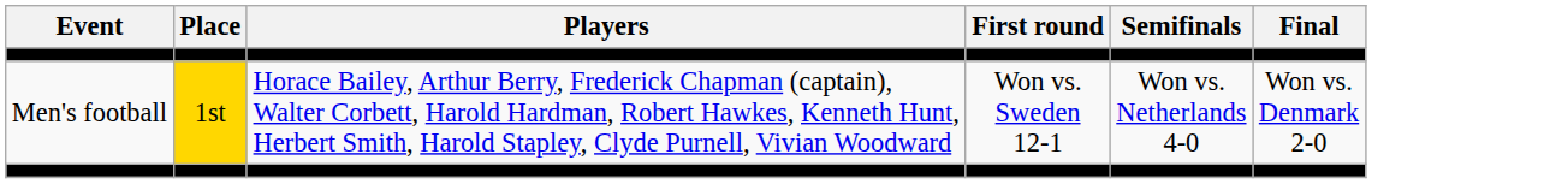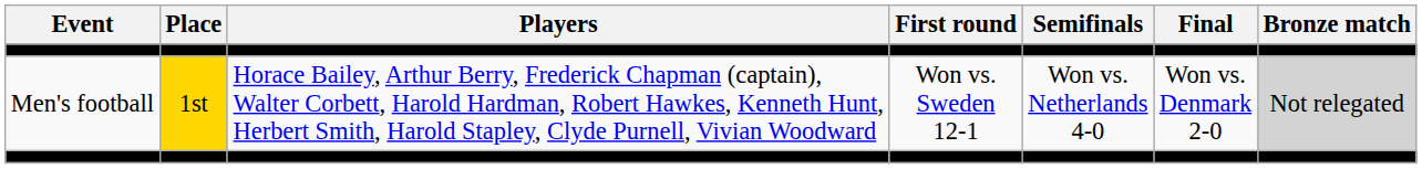+ column: Bronze match | Not relegated
